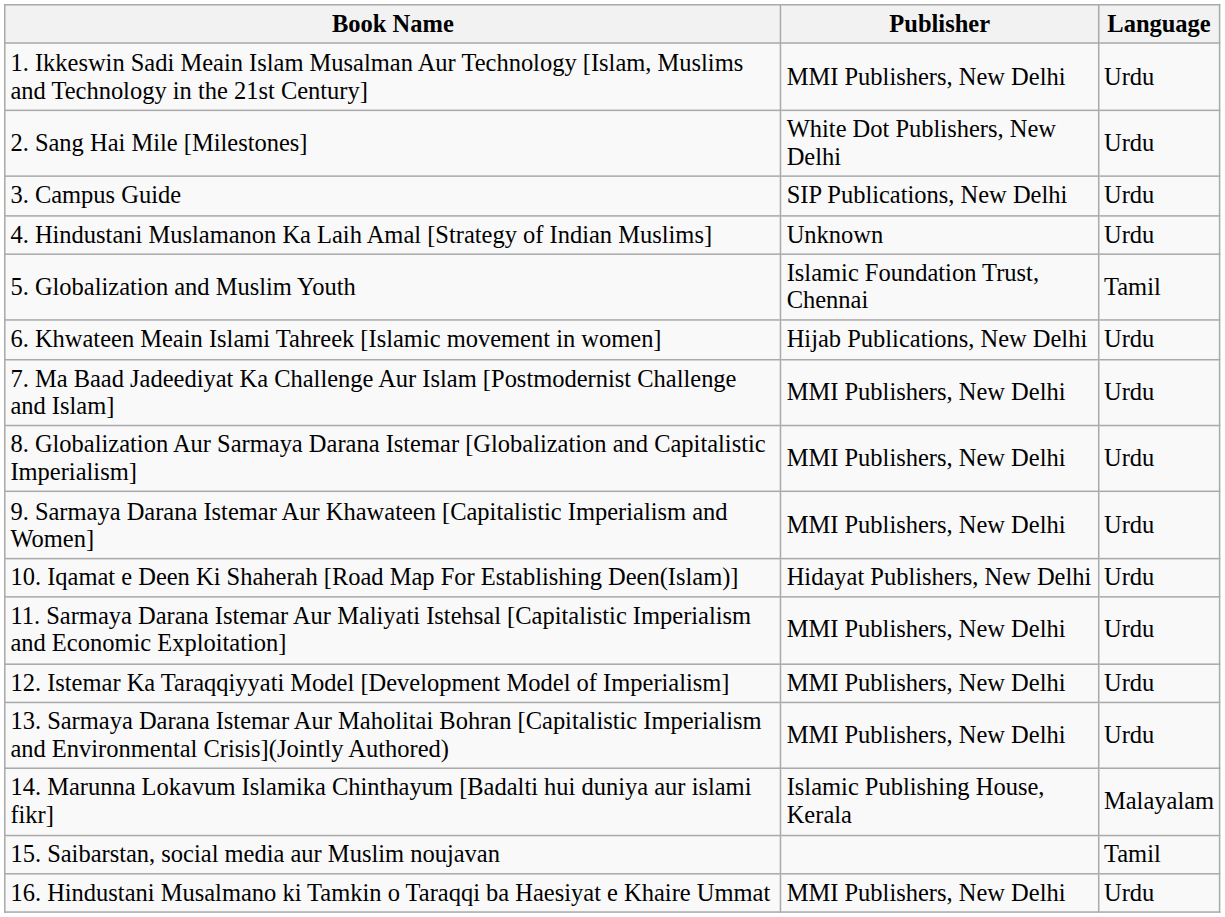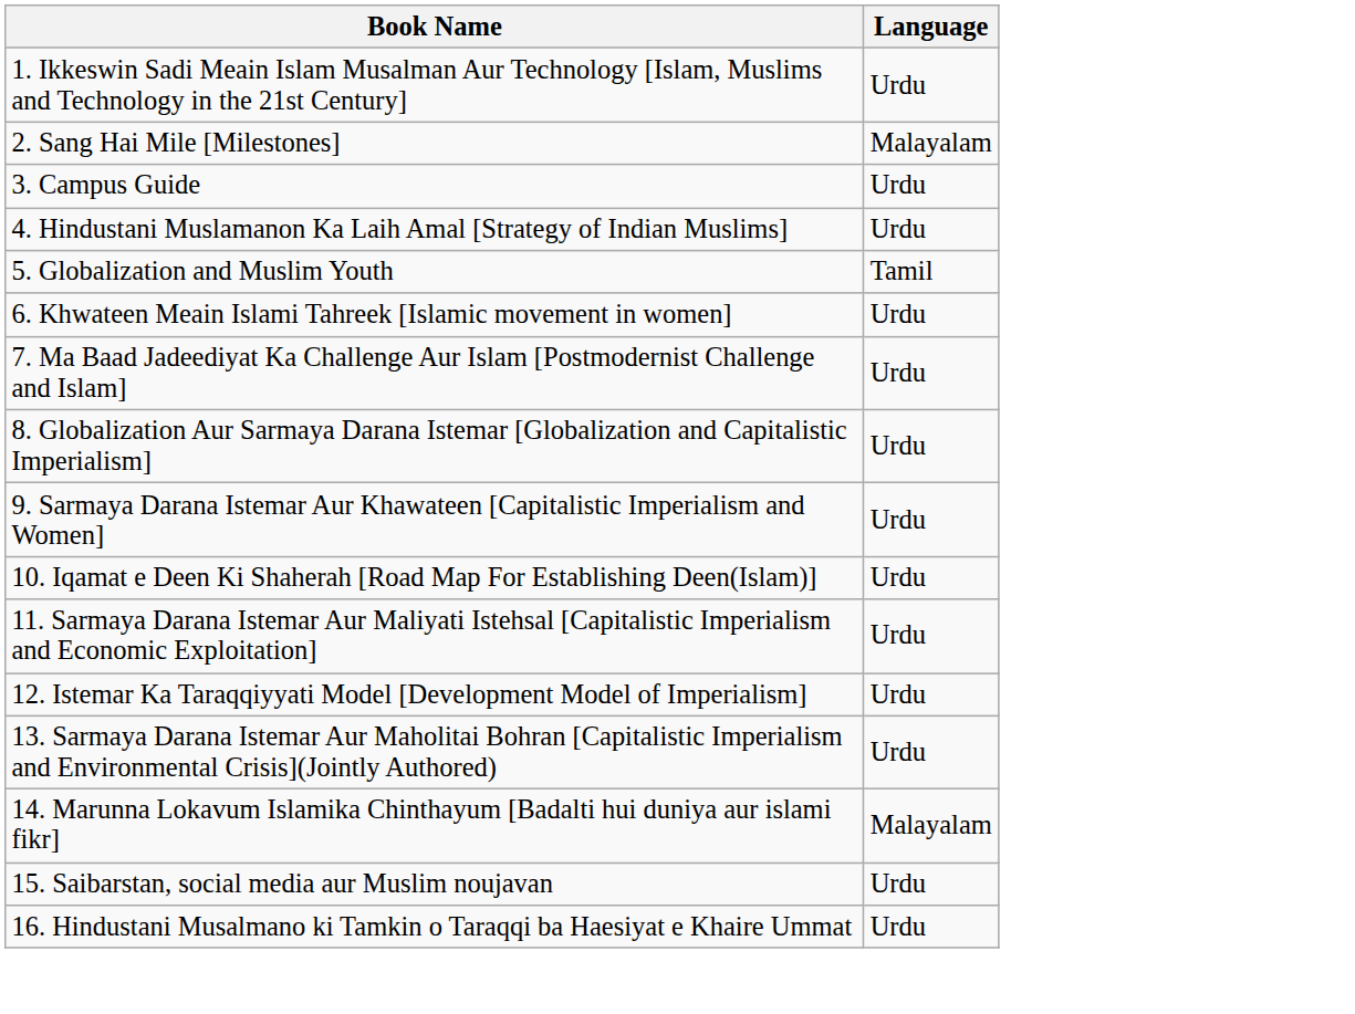- column: Publisher | MMI Publishers, New Delhi | White Dot Publishers, New Delhi | SIP Publications, New Delhi | Unknown | Islamic Foundation Trust, Chennai | Hijab Publications, New Delhi | MMI Publishers, New Delhi | MMI Publishers, New Delhi | MMI Publishers, New Delhi | Hidayat Publishers, New Delhi | MMI Publishers, New Delhi | MMI Publishers, New Delhi | MMI Publishers, New Delhi | Islamic Publishing House, Kerala | MMI Publishers, New Delhi
2. Sang Hai Mile [Milestones] | Language: Urdu -> Malayalam
15. Saibarstan, social media aur Muslim noujavan | Language: Tamil -> Urdu
